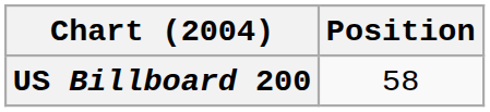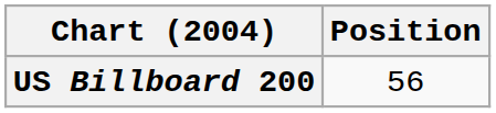US Billboard 200 | Position: 58 -> 56
